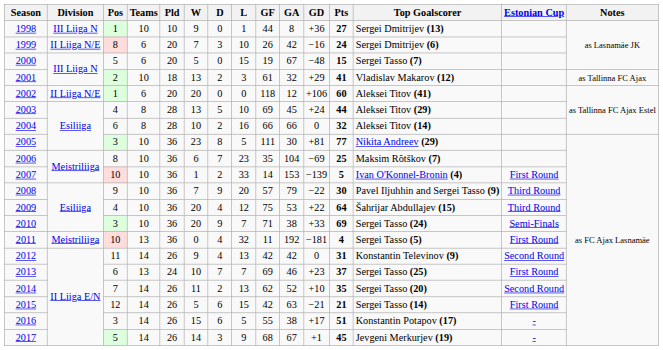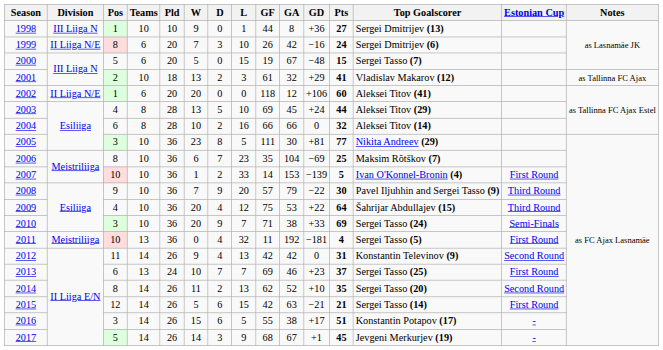2014 | Pos: 7 -> 8
